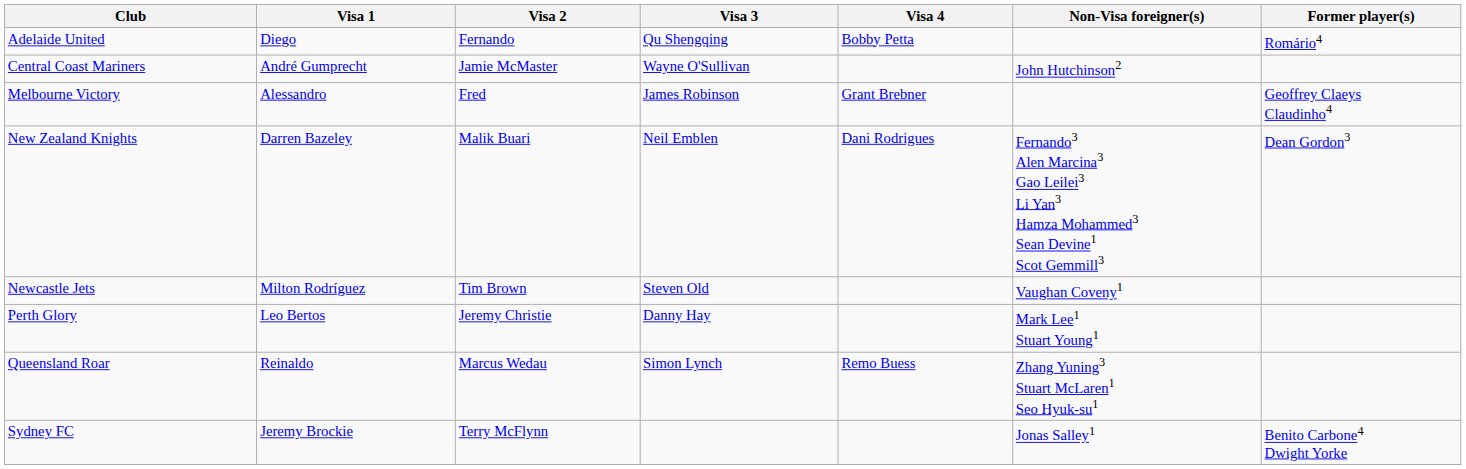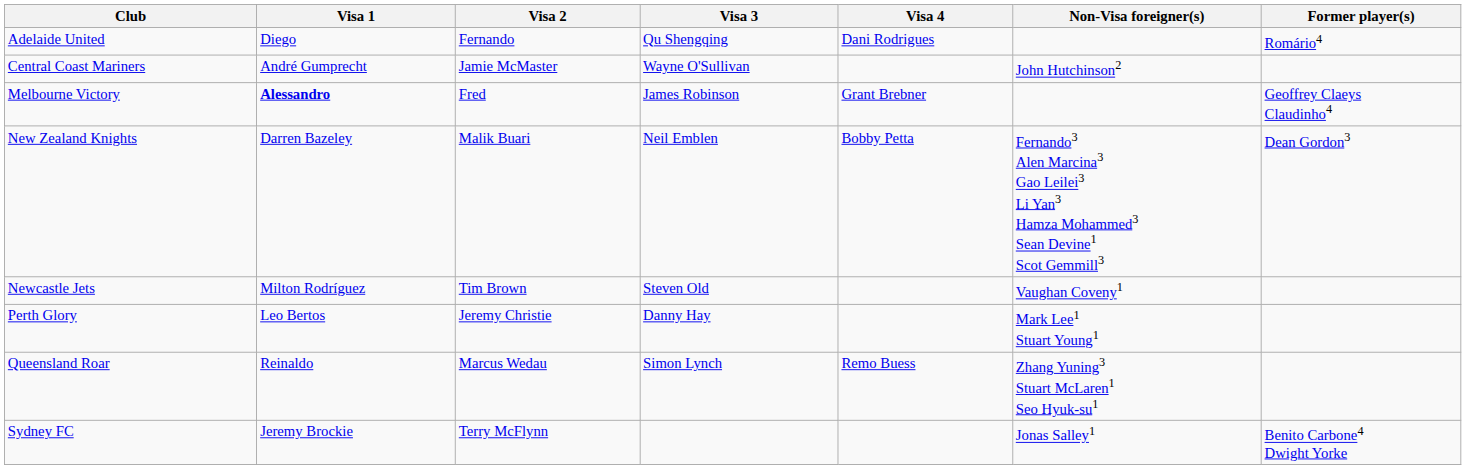Adelaide United | Visa 4: Bobby Petta -> Dani Rodrigues
Melbourne Victory | Visa 1: normal -> bold
New Zealand Knights | Visa 4: Dani Rodrigues -> Bobby Petta
